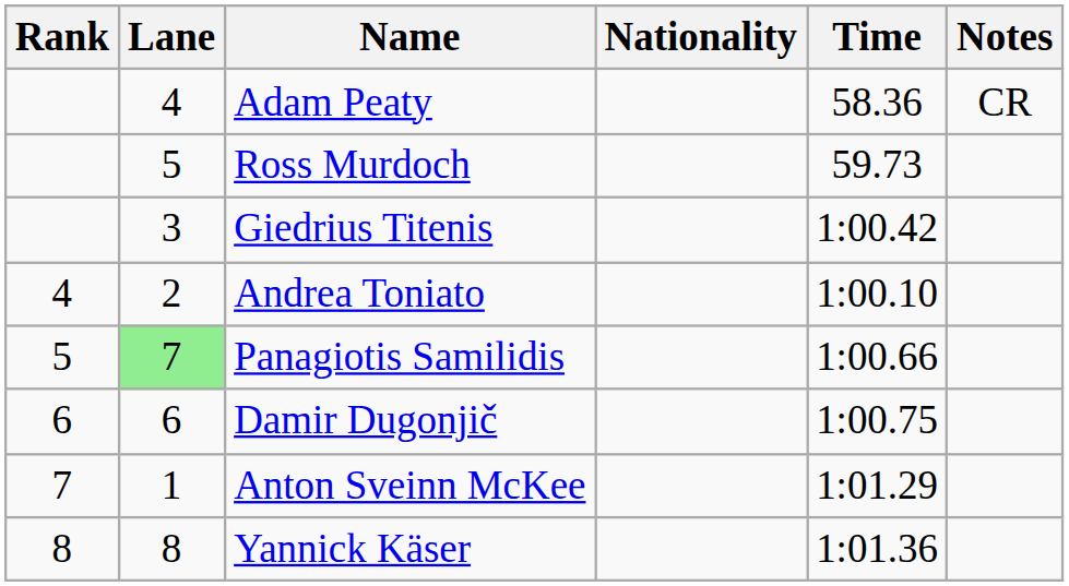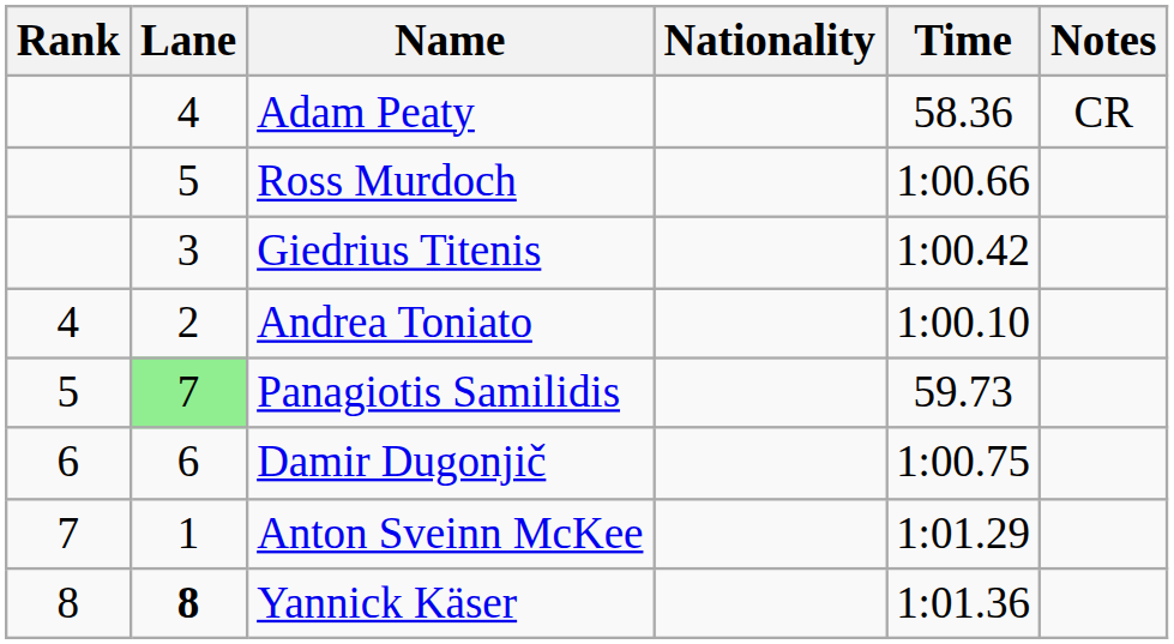Ross Murdoch | Time: 59.73 -> 1:00.66
Panagiotis Samilidis | Time: 1:00.66 -> 59.73
Yannick Käser | Lane: normal -> bold
